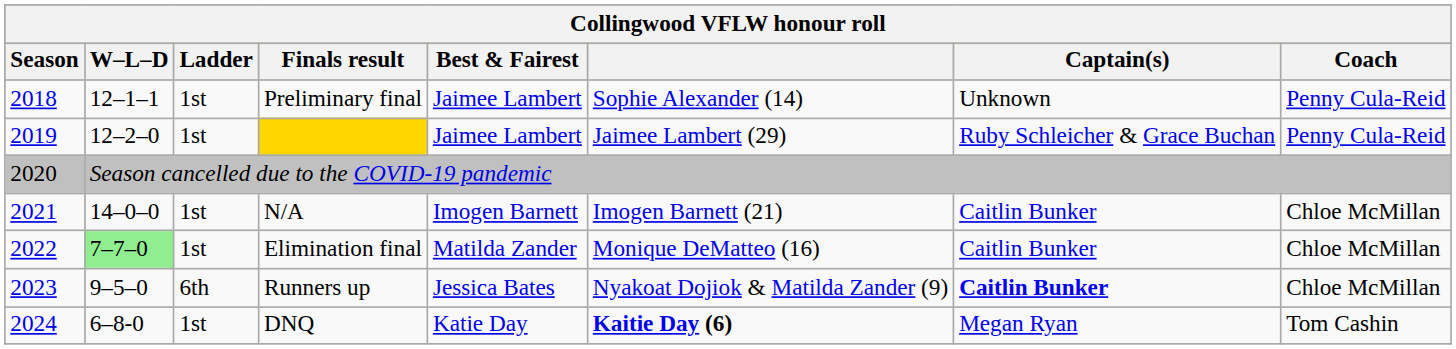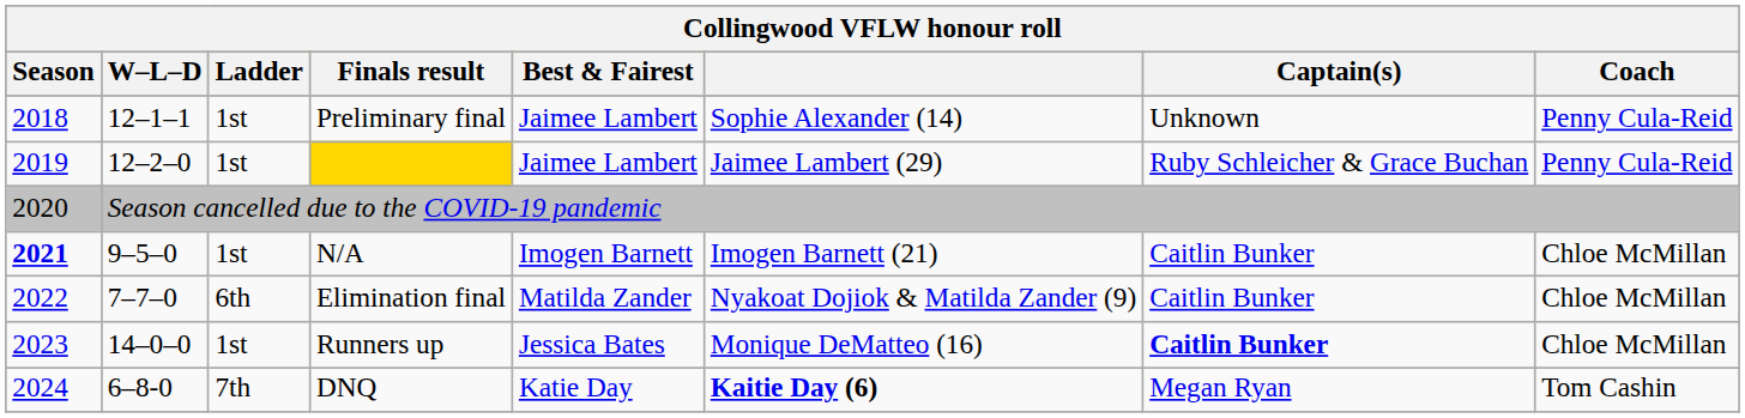N/A | Season: normal -> bold
N/A | W–L–D: 14–0–0 -> 9–5–0
Elimination final | W–L–D: lightgreen background -> no background
Elimination final | Ladder: 1st -> 6th
Elimination final | column 6: Monique DeMatteo (16) -> Nyakoat Dojiok & Matilda Zander (9)
Runners up | W–L–D: 9–5–0 -> 14–0–0
Runners up | Ladder: 6th -> 1st
Runners up | column 6: Nyakoat Dojiok & Matilda Zander (9) -> Monique DeMatteo (16)
DNQ | Ladder: 1st -> 7th
